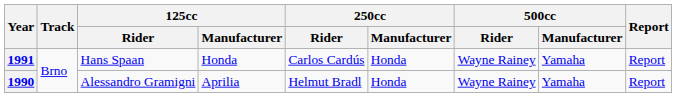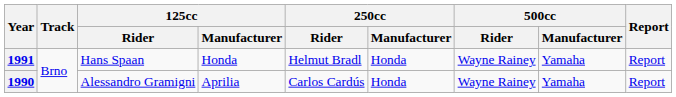1991 | 250cc / Rider: Carlos Cardús -> Helmut Bradl
1990 | 250cc / Rider: Helmut Bradl -> Carlos Cardús
